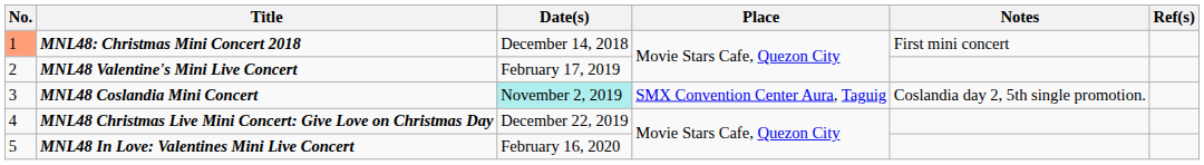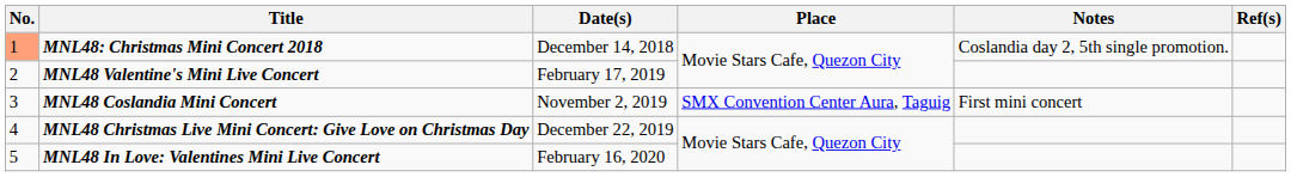MNL48: Christmas Mini Concert 2018 | Notes: First mini concert -> Coslandia day 2, 5th single promotion.
MNL48 Coslandia Mini Concert | Date(s): paleturquoise background -> no background
MNL48 Coslandia Mini Concert | Notes: Coslandia day 2, 5th single promotion. -> First mini concert
